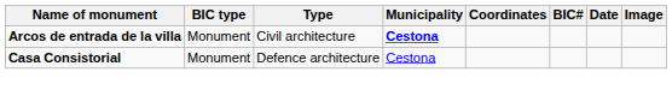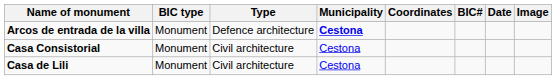Arcos de entrada de la villa | Type: Civil architecture -> Defence architecture
Casa Consistorial | Type: Defence architecture -> Civil architecture
+ row: Casa de Lili | Monument | Civil architecture | Cestona
